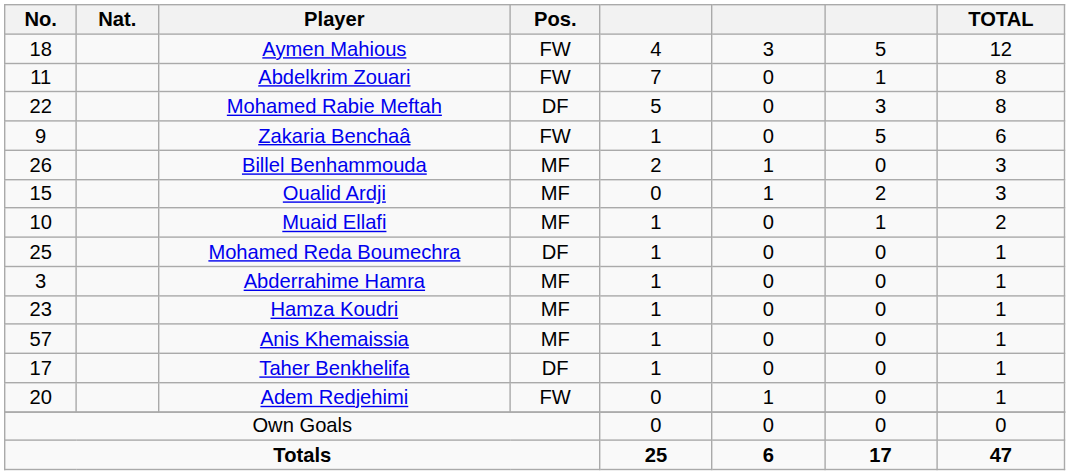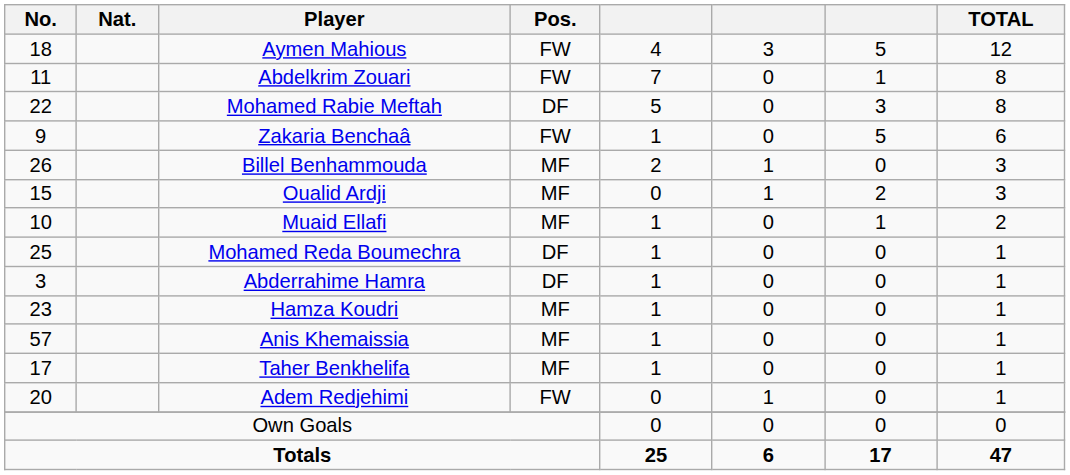Abderrahime Hamra | Pos.: MF -> DF
Taher Benkhelifa | Pos.: DF -> MF
